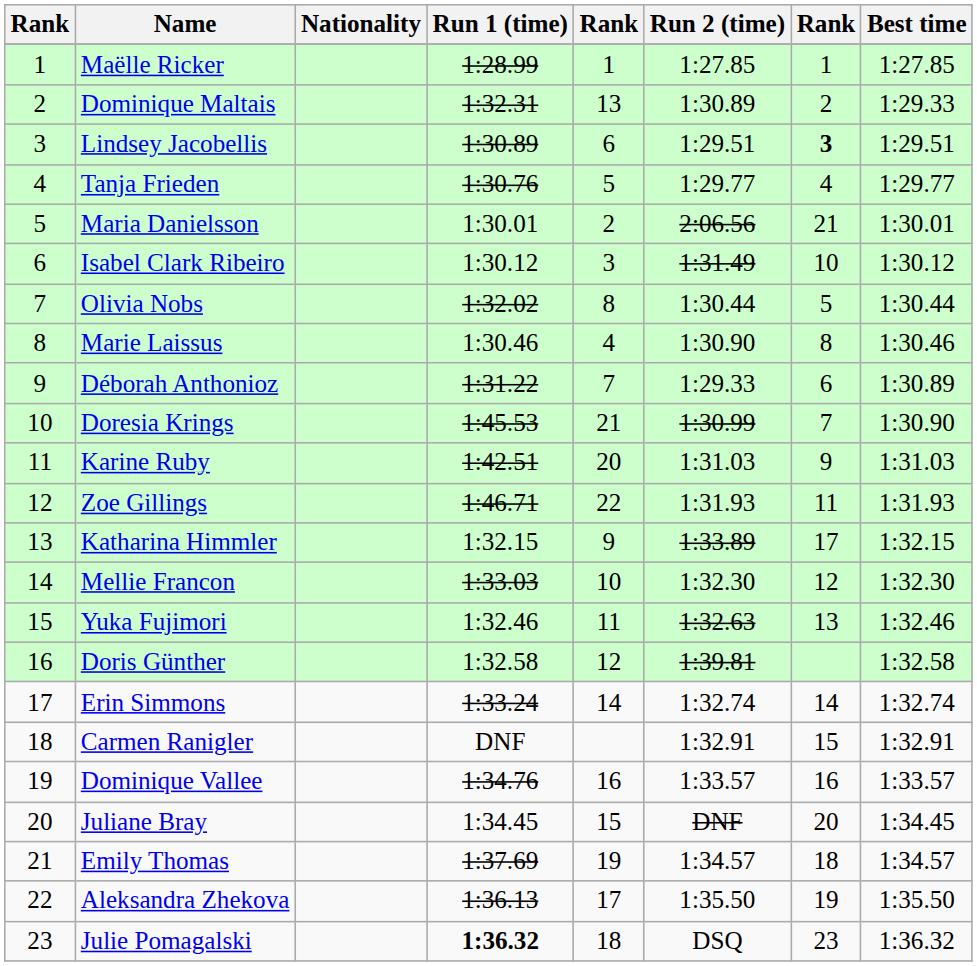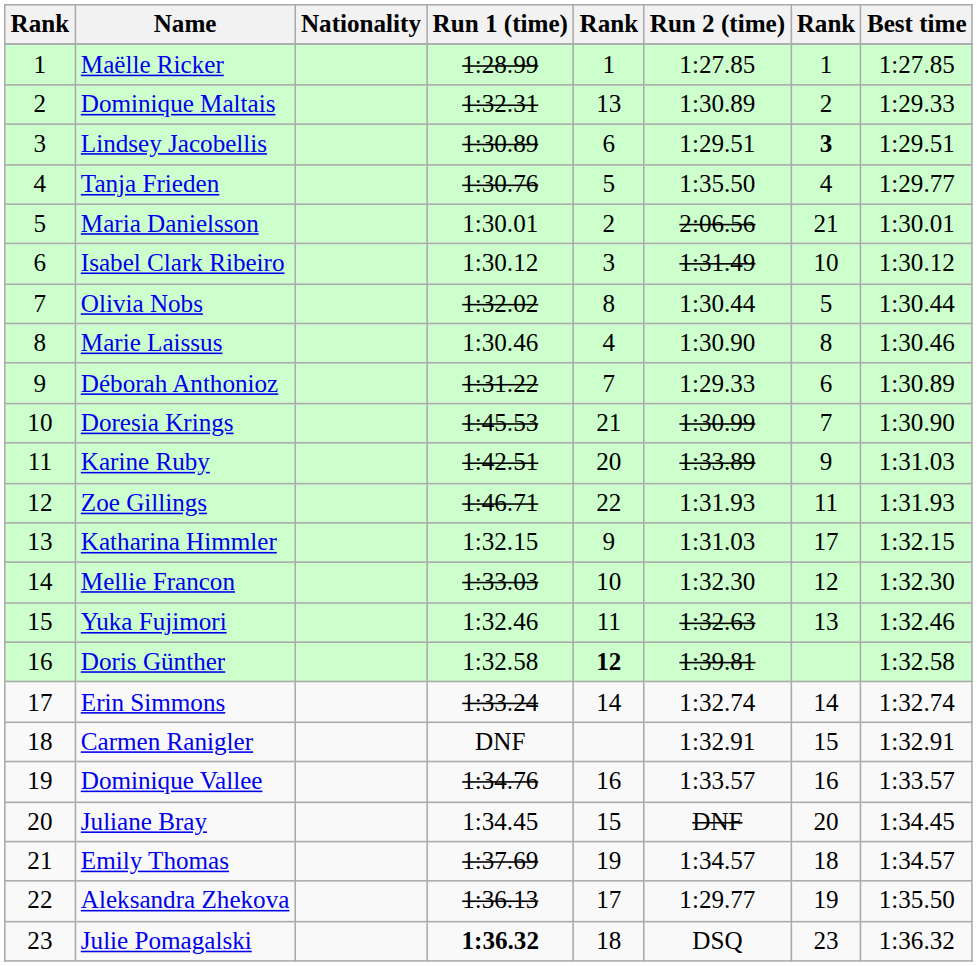Tanja Frieden | Run 2 (time): 1:29.77 -> 1:35.50
Karine Ruby | Run 2 (time): 1:31.03 -> 1:33.89
Katharina Himmler | Run 2 (time): 1:33.89 -> 1:31.03
Doris Günther | column 5: normal -> bold
Aleksandra Zhekova | Run 2 (time): 1:35.50 -> 1:29.77
